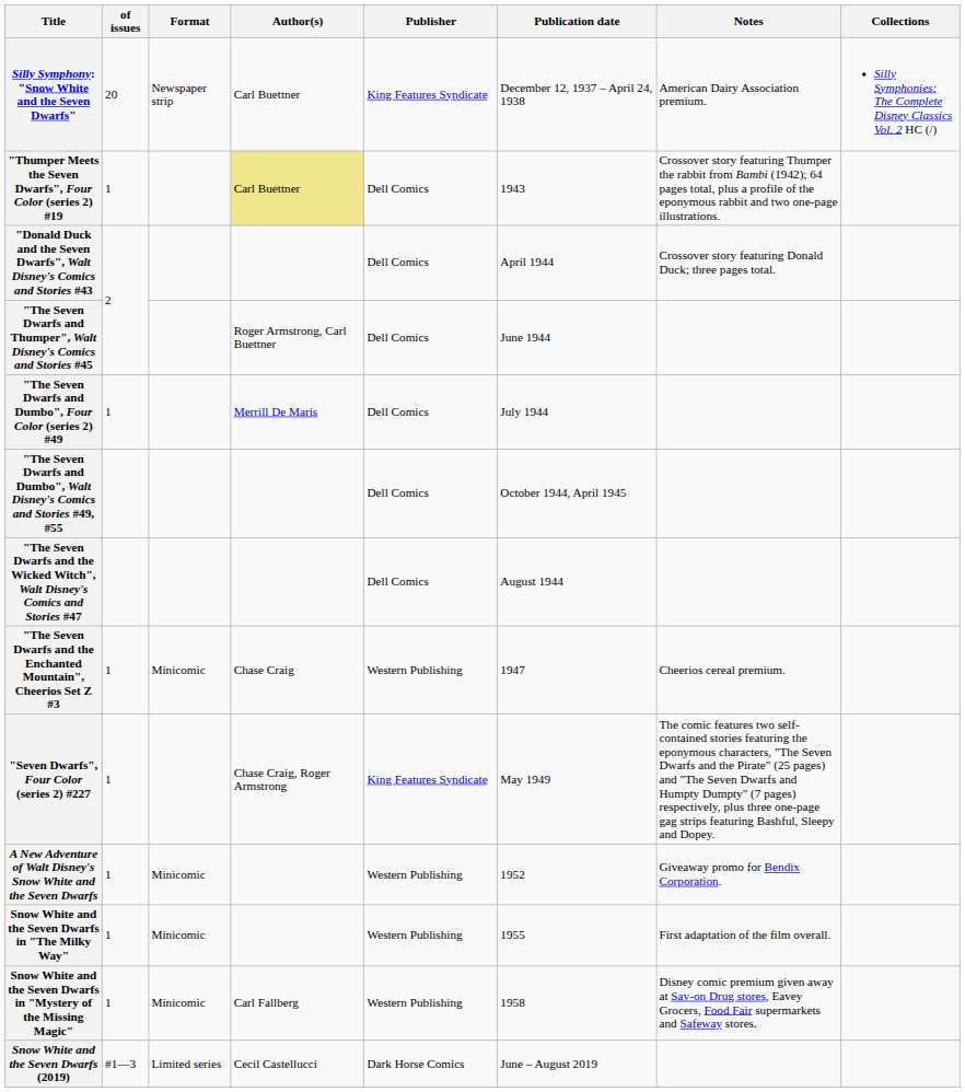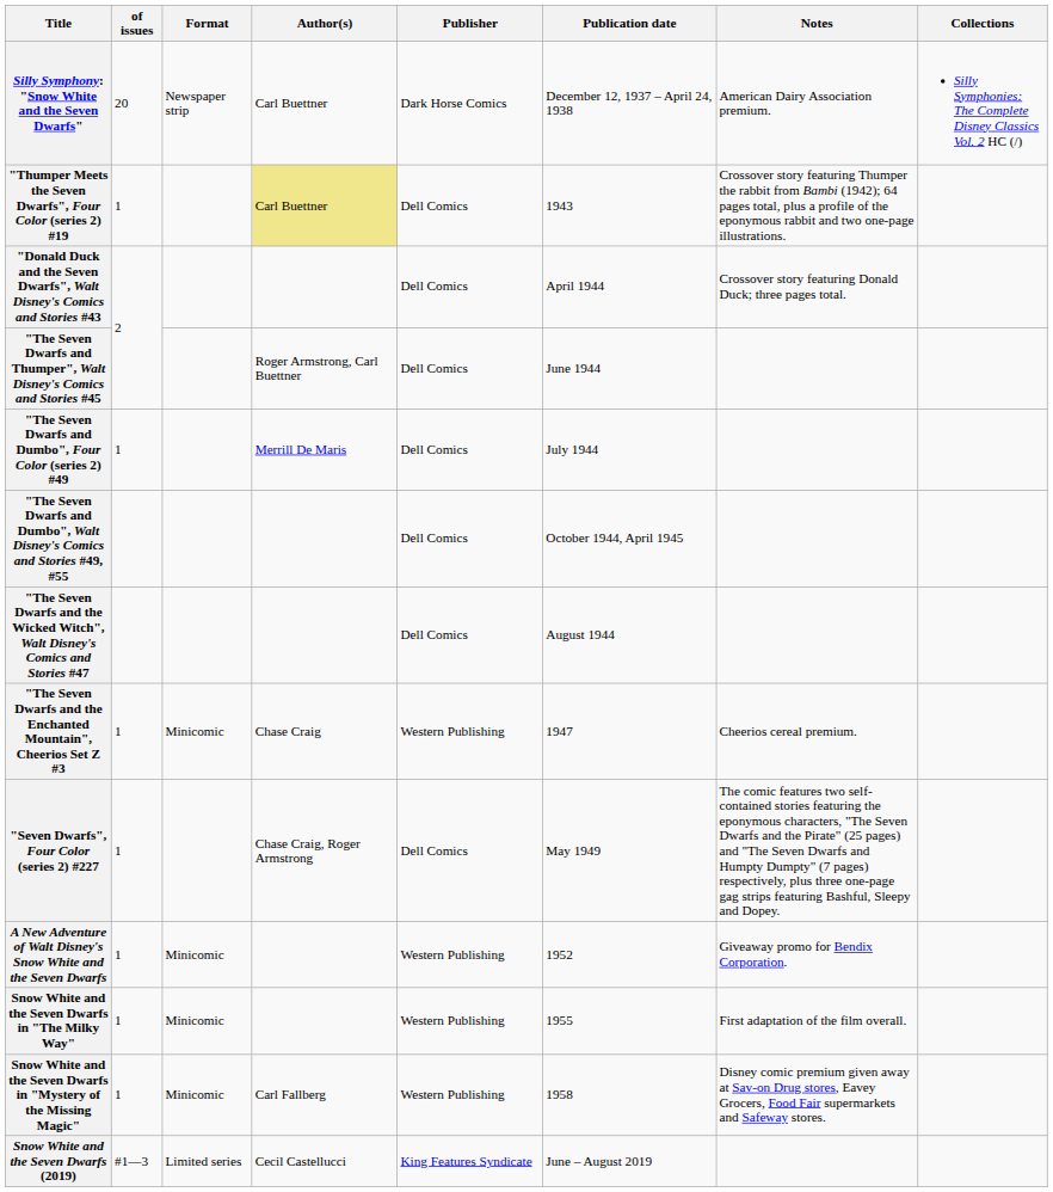Silly Symphony: "Snow White and the Seven Dwarfs" | Publisher: King Features Syndicate -> Dark Horse Comics
"Seven Dwarfs", Four Color (series 2) #227 | Publisher: King Features Syndicate -> Dell Comics
Snow White and the Seven Dwarfs (2019) | Publisher: Dark Horse Comics -> King Features Syndicate
